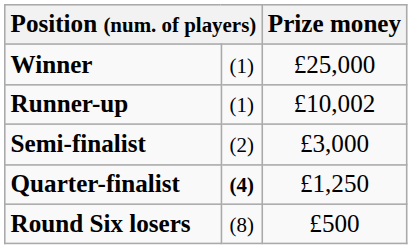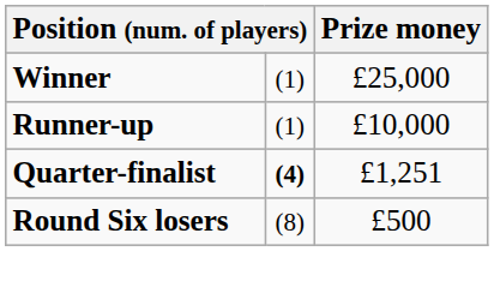Runner-up | Prize money: £10,002 -> £10,000
- row: Semi-finalist | (2) | £3,000
Quarter-finalist | Prize money: £1,250 -> £1,251
